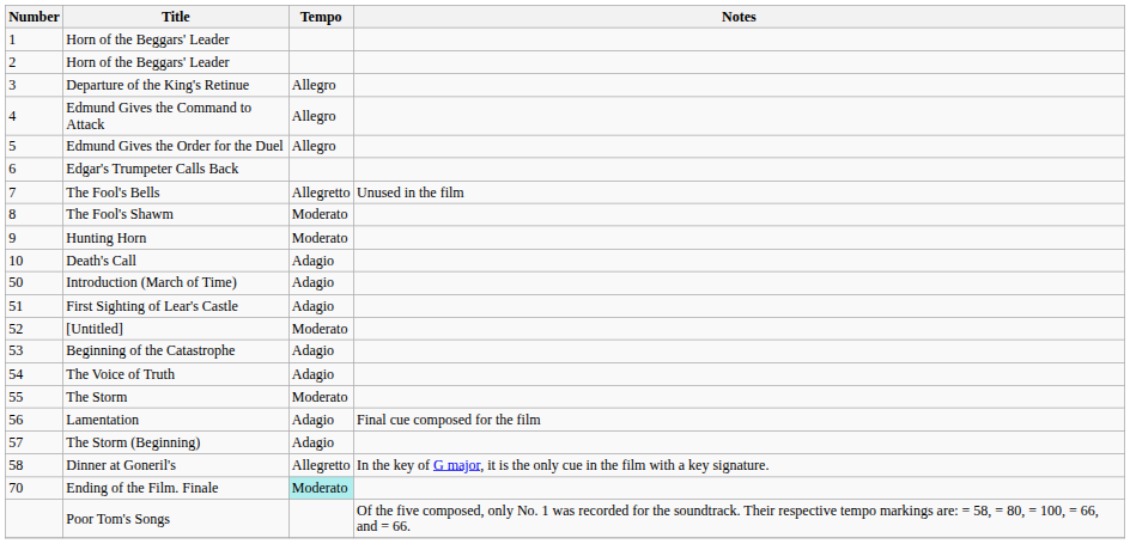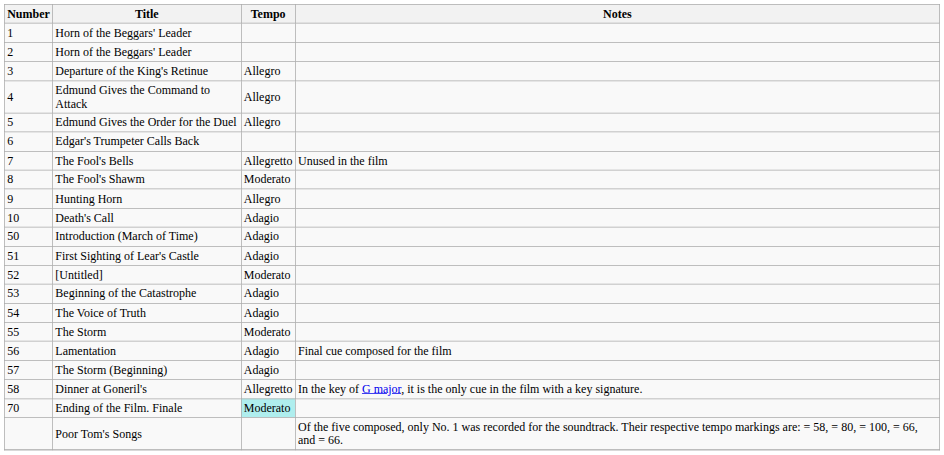Hunting Horn | Tempo: Moderato -> Allegro
